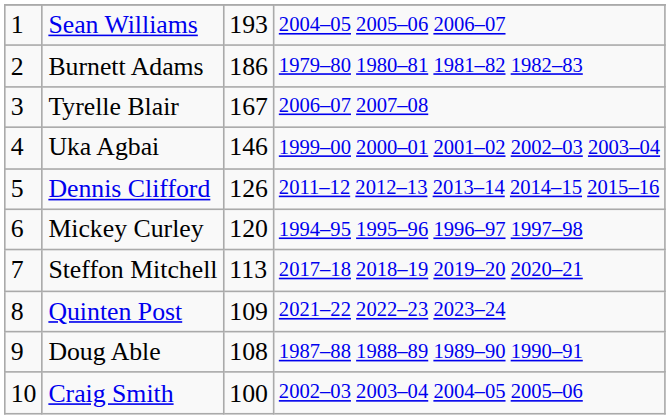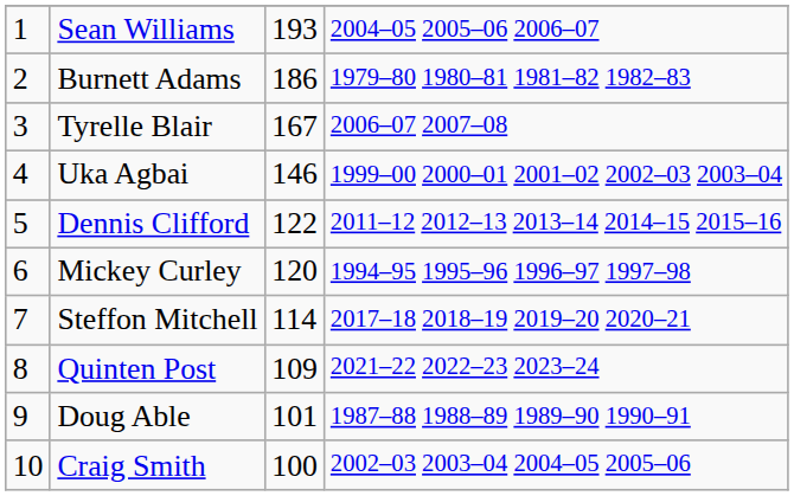Dennis Clifford | column 3: 126 -> 122
Steffon Mitchell | column 3: 113 -> 114
Doug Able | column 3: 108 -> 101
